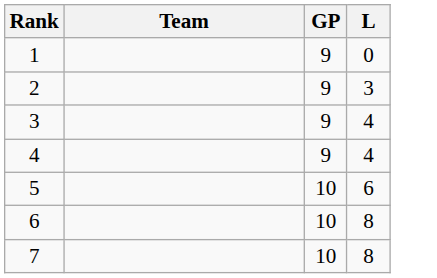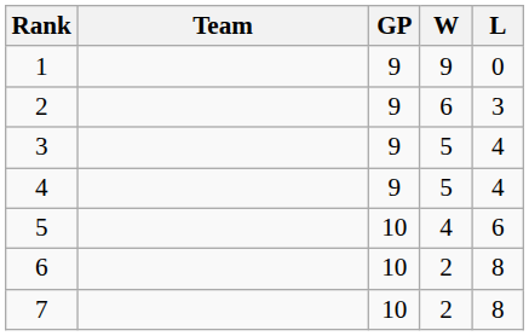+ column: W | 9 | 6 | 5 | 5 | 4 | 2 | 2
